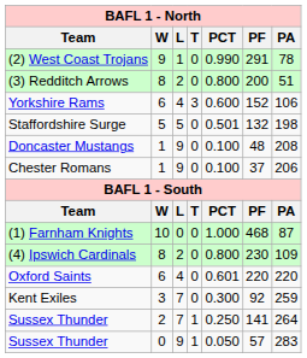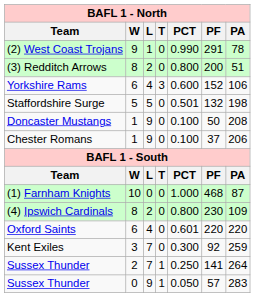Doncaster Mustangs | PF: 48 -> 50
